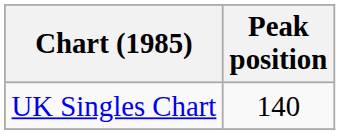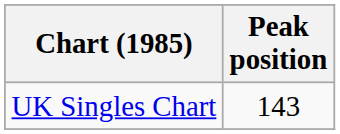UK Singles Chart | Peak position: 140 -> 143
